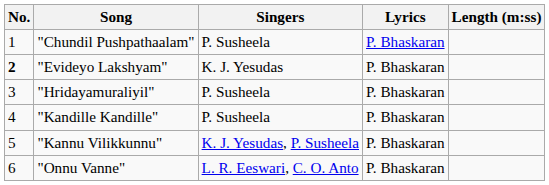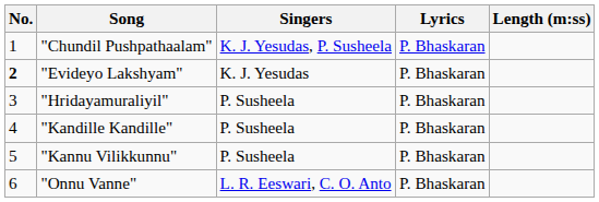"Chundil Pushpathaalam" | Singers: P. Susheela -> K. J. Yesudas, P. Susheela
"Kannu Vilikkunnu" | Singers: K. J. Yesudas, P. Susheela -> P. Susheela
